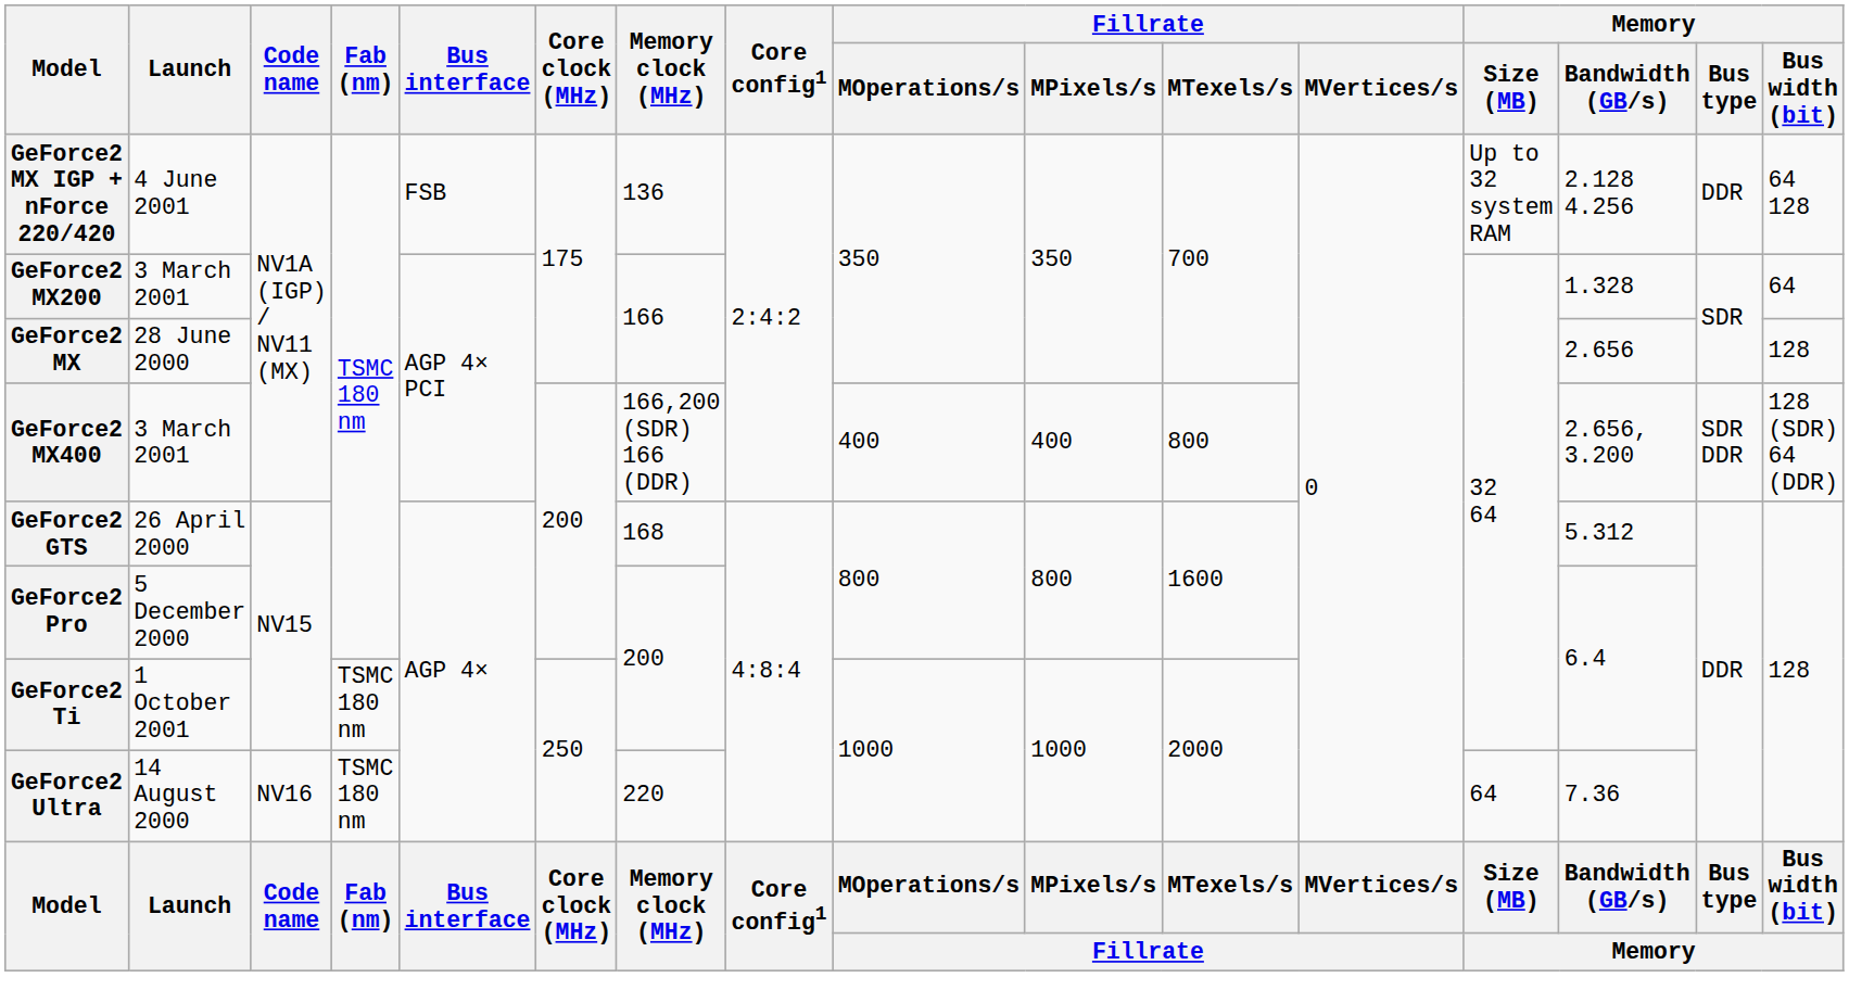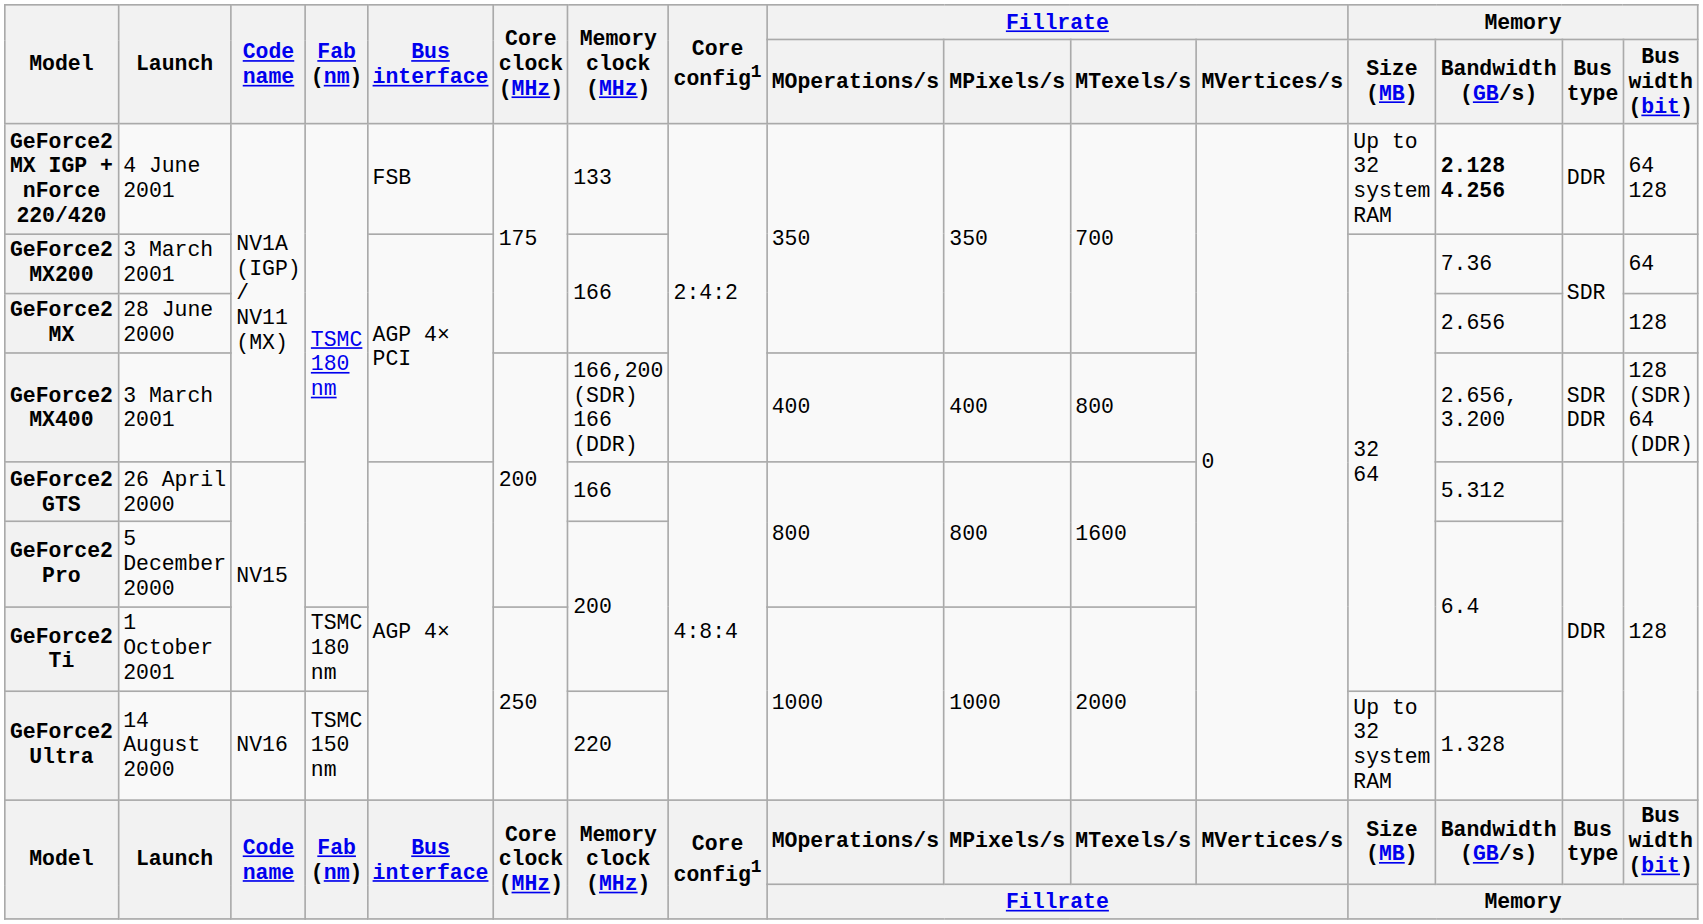GeForce2 MX IGP + nForce 220/420 | Memory clock (MHz): 136 -> 133
GeForce2 MX IGP + nForce 220/420 | Memory / Bandwidth (GB/s): normal -> bold
GeForce2 MX200 | Memory / Bandwidth (GB/s): 1.328 -> 7.36
GeForce2 GTS | Memory clock (MHz): 168 -> 166
GeForce2 Ultra | Fab (nm): TSMC 180 nm -> TSMC 150 nm
GeForce2 Ultra | Memory / Size (MB): 64 -> Up to 32 system RAM
GeForce2 Ultra | Memory / Bandwidth (GB/s): 7.36 -> 1.328
